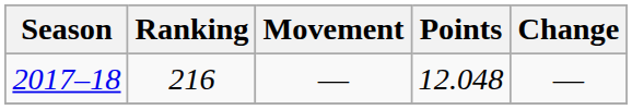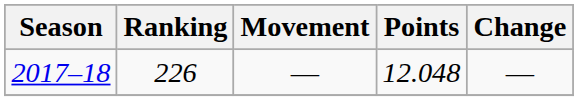2017–18 | Ranking: 216 -> 226
